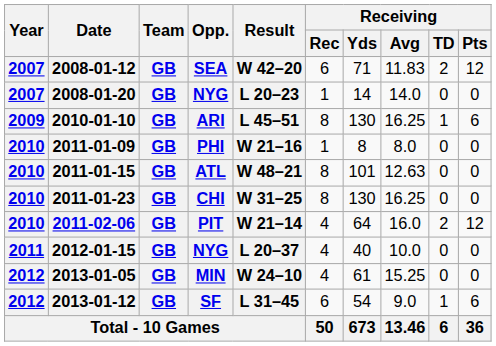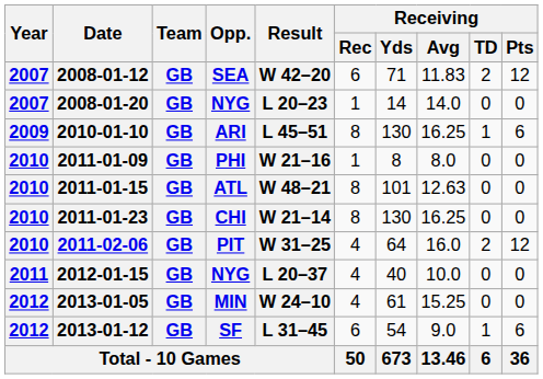CHI | Result: W 31–25 -> W 21–14
PIT | Result: W 21–14 -> W 31–25
